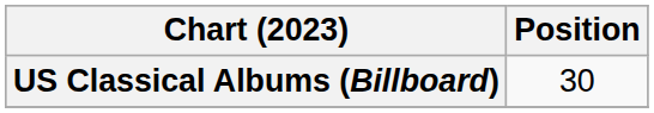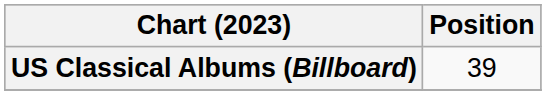US Classical Albums (Billboard) | Position: 30 -> 39
